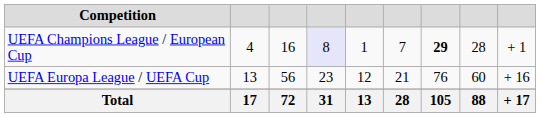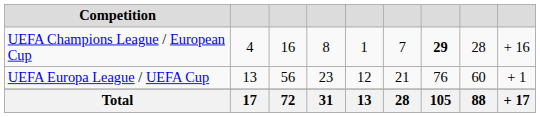UEFA Champions League / European Cup | column 4: lavender background -> no background
UEFA Champions League / European Cup | column 9: + 1 -> + 16
UEFA Europa League / UEFA Cup | column 9: + 16 -> + 1
